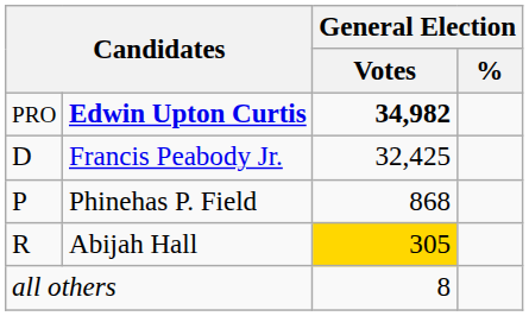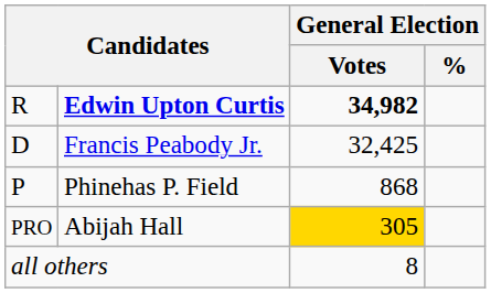Edwin Upton Curtis | column 1: PRO -> R
Abijah Hall | column 1: R -> PRO
